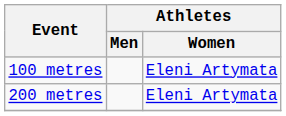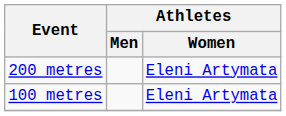rows swapped: 100 metres <-> 200 metres
